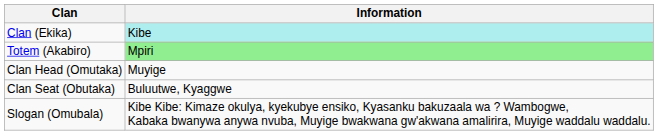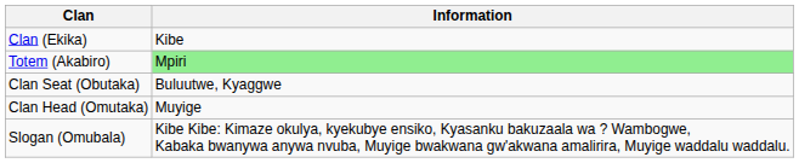Clan (Ekika) | Information: paleturquoise background -> no background
rows swapped: Clan Head (Omutaka) <-> Clan Seat (Obutaka)
